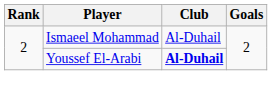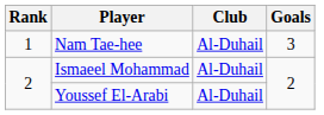+ row: 1 | Nam Tae-hee | Al-Duhail | 3
Youssef El-Arabi | Club: bold -> normal
